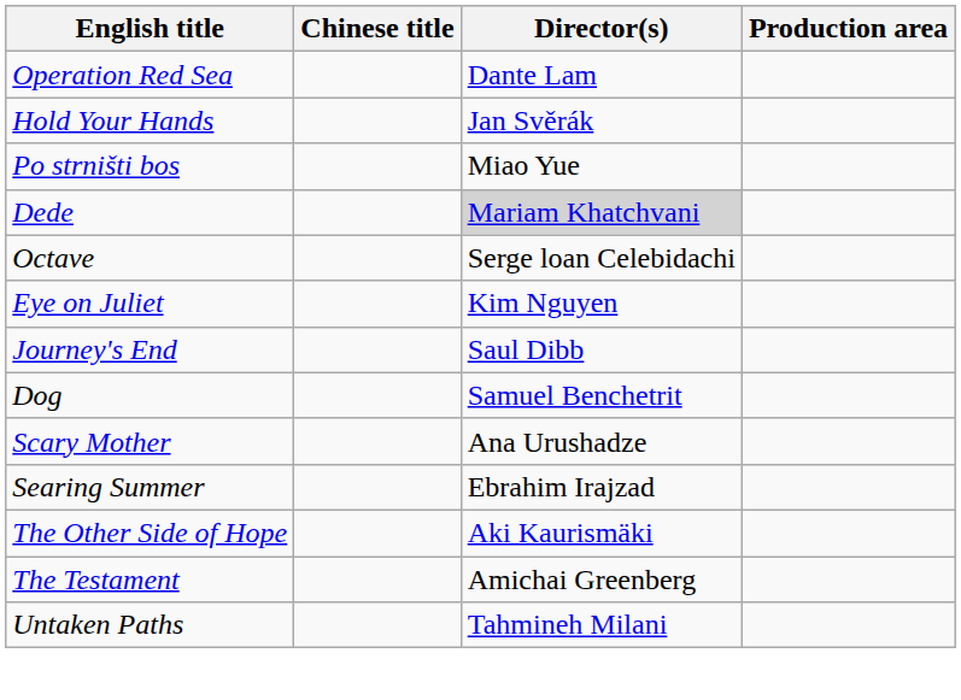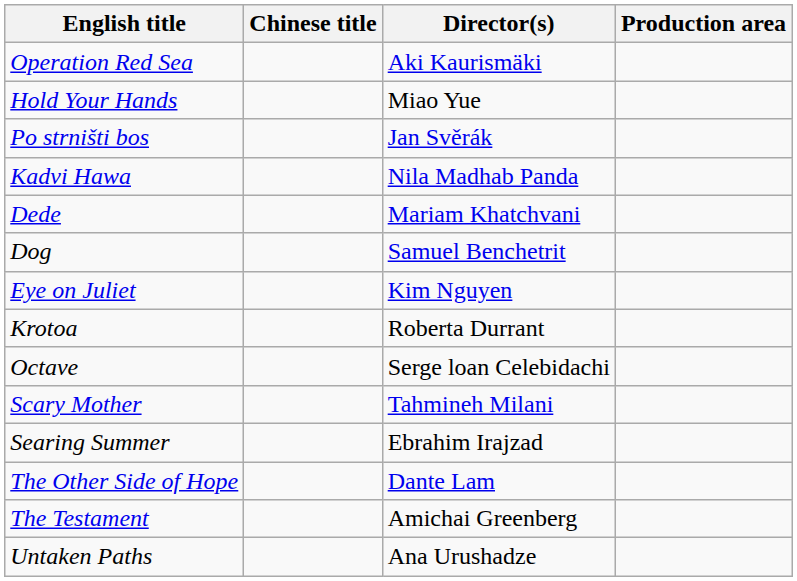Operation Red Sea | Director(s): Dante Lam -> Aki Kaurismäki
Hold Your Hands | Director(s): Jan Svěrák -> Miao Yue
Po strništi bos | Director(s): Miao Yue -> Jan Svěrák
+ row: Kadvi Hawa | Nila Madhab Panda
Dede | Director(s): lightgrey background -> no background
rows swapped: Dog <-> Octave
- row: Journey's End | Saul Dibb
+ row: Krotoa | Roberta Durrant
Scary Mother | Director(s): Ana Urushadze -> Tahmineh Milani
The Other Side of Hope | Director(s): Aki Kaurismäki -> Dante Lam
Untaken Paths | Director(s): Tahmineh Milani -> Ana Urushadze
